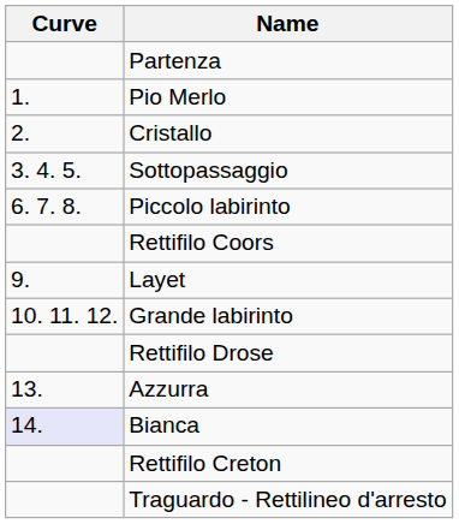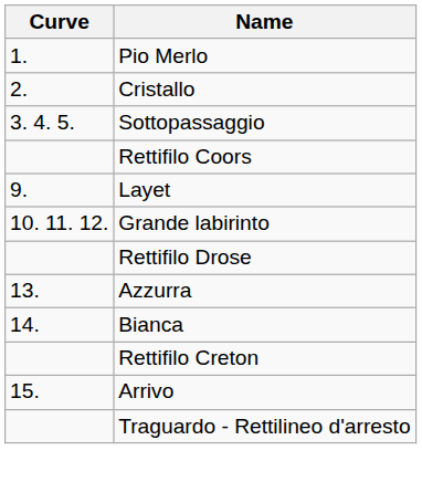- row: Partenza
- row: 6. 7. 8. | Piccolo labirinto
Bianca | Curve: lavender background -> no background
+ row: 15. | Arrivo
